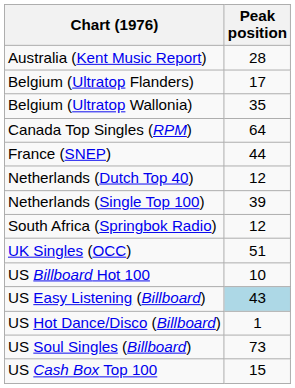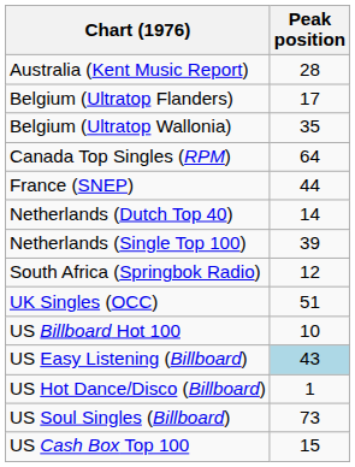Netherlands (Dutch Top 40) | Peak position: 12 -> 14
